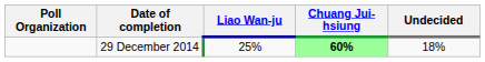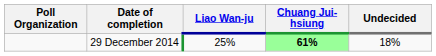29 December 2014 | Chuang Jui-hsiung: 60% -> 61%
